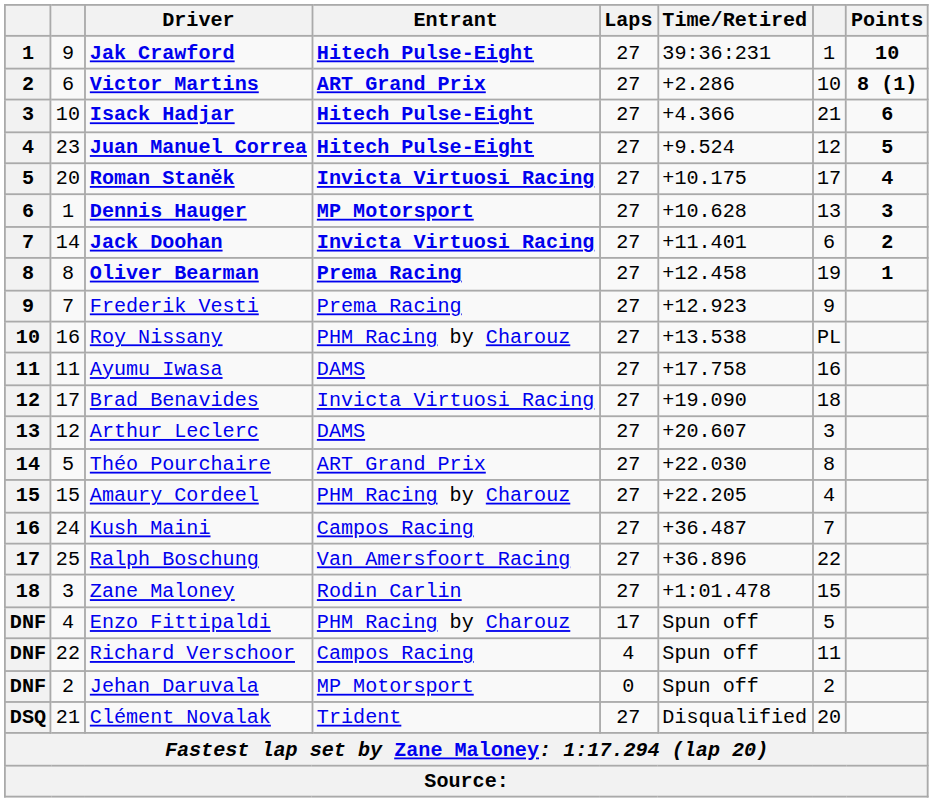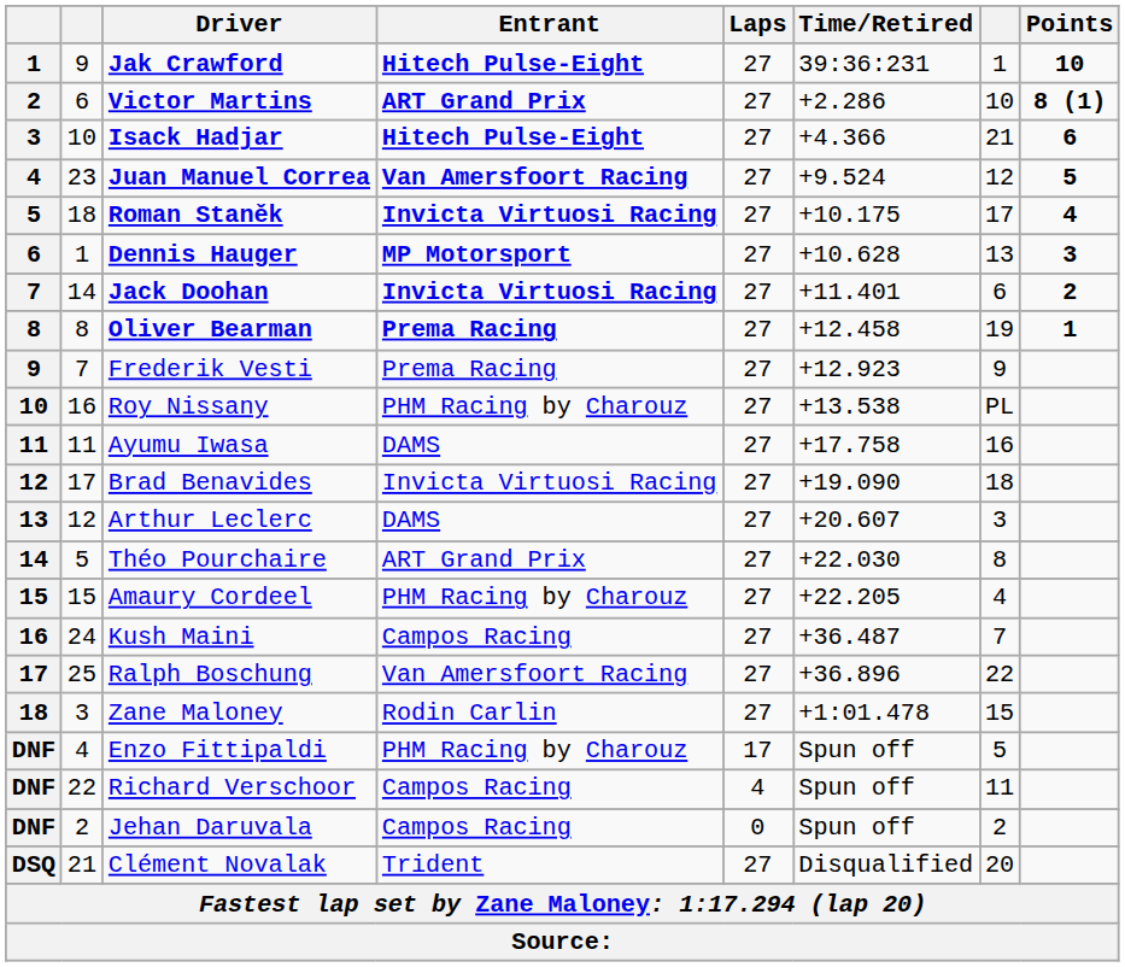Juan Manuel Correa | Entrant: Hitech Pulse-Eight -> Van Amersfoort Racing
Roman Staněk | column 2: 20 -> 18
Jehan Daruvala | Entrant: MP Motorsport -> Campos Racing
